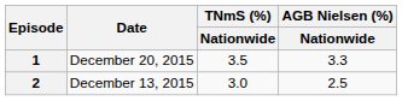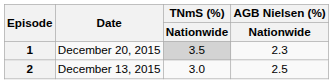1 | TNmS (%) / Nationwide: no background -> lightgrey background
1 | AGB Nielsen (%) / Nationwide: 3.3 -> 2.3
